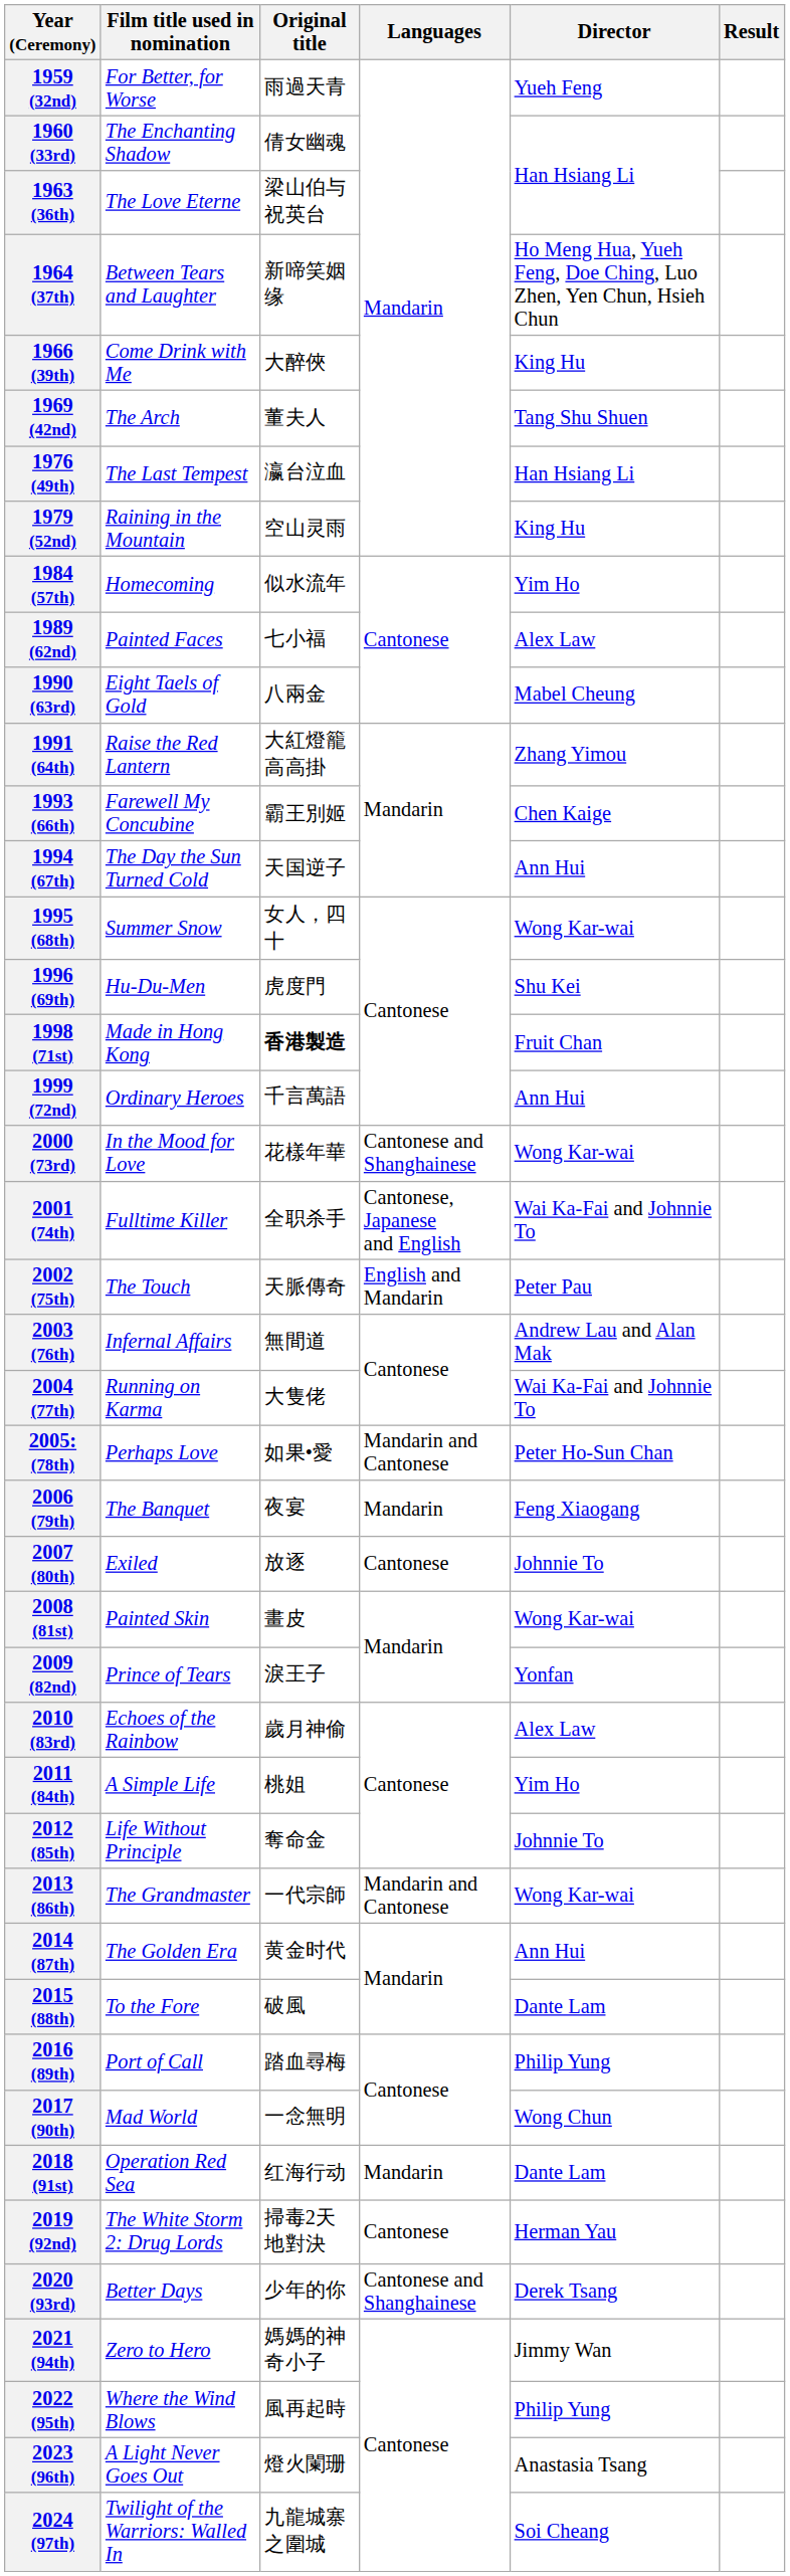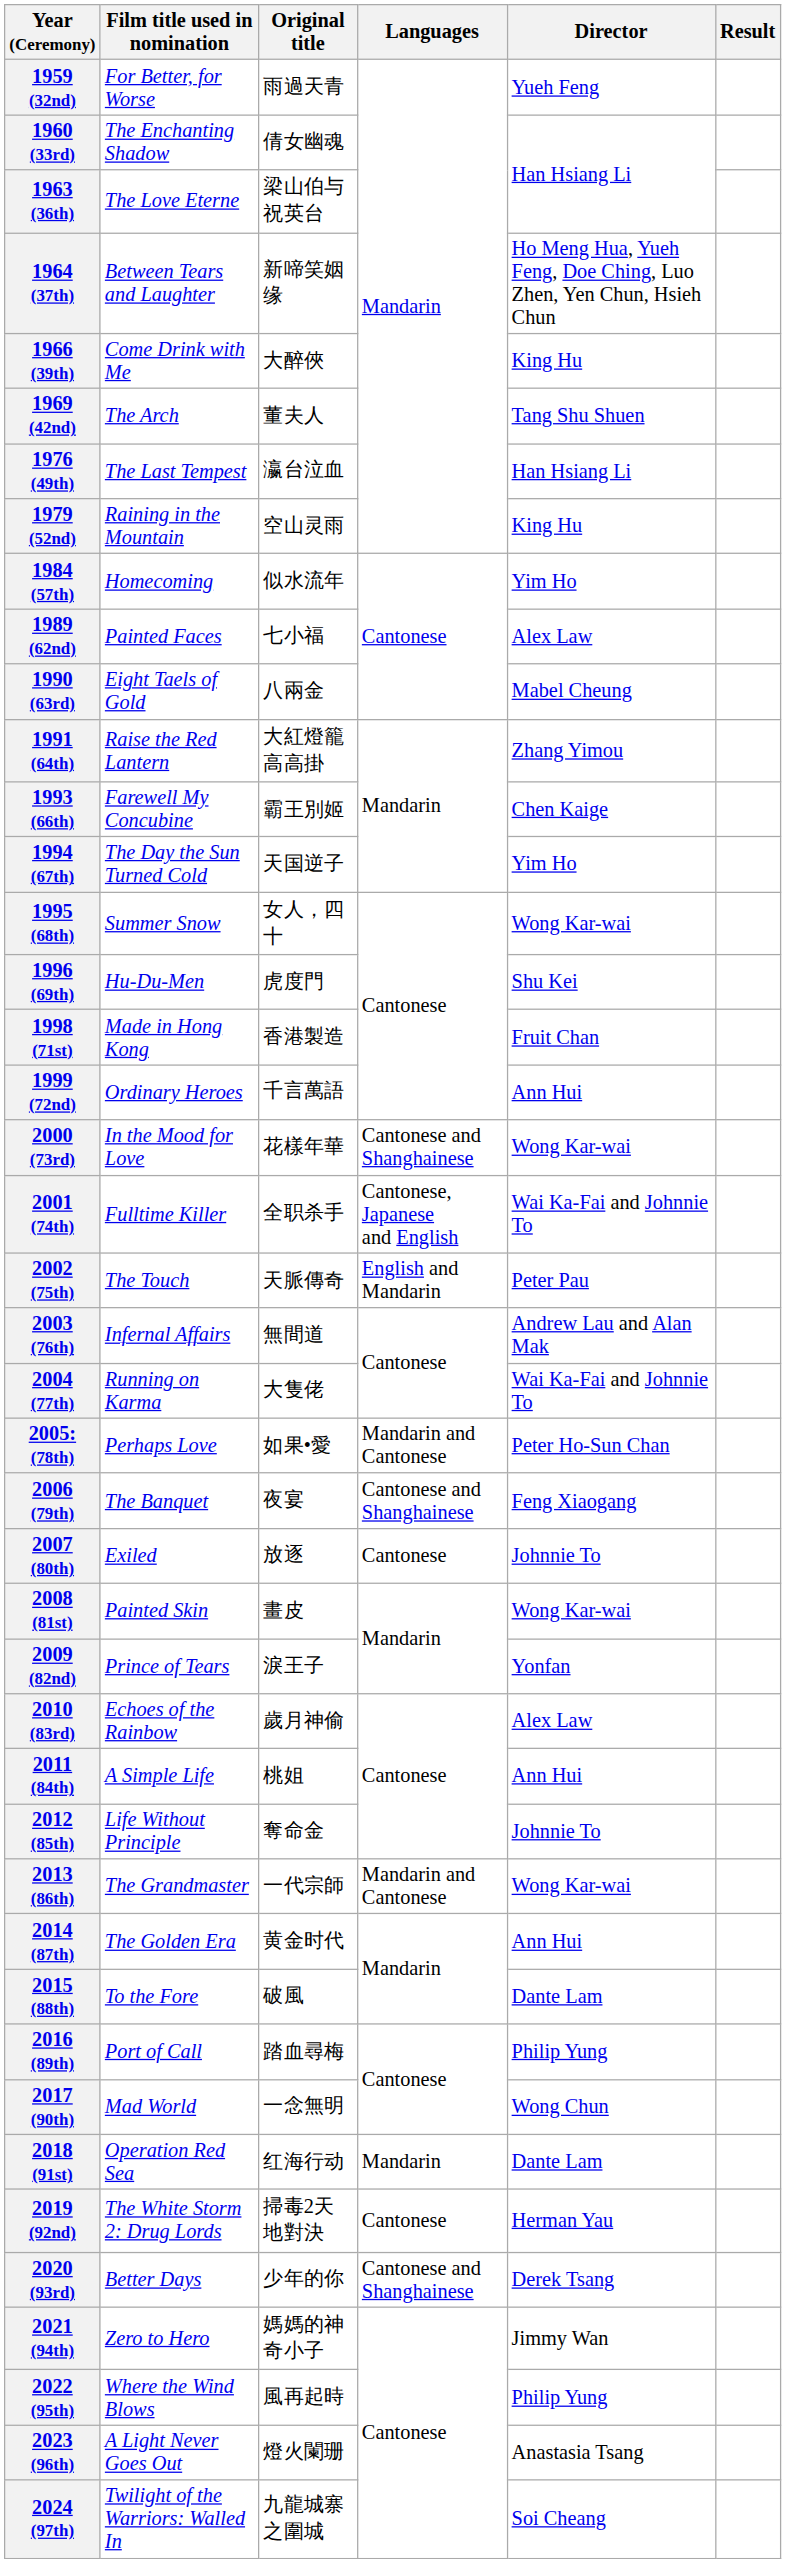1994 (67th) | Director: Ann Hui -> Yim Ho
1998 (71st) | Original title: bold -> normal
2006 (79th) | Languages: Mandarin -> Cantonese and Shanghainese
2011 (84th) | Director: Yim Ho -> Ann Hui
